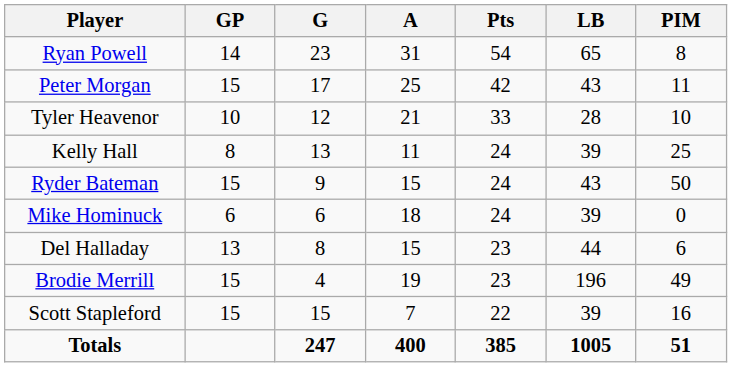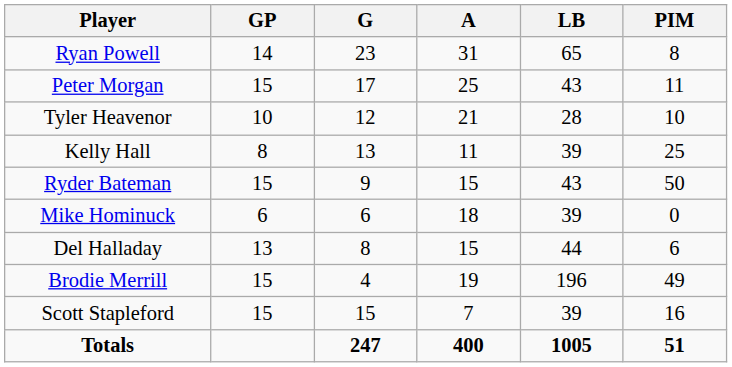- column: Pts | 54 | 42 | 33 | 24 | 24 | 24 | 23 | 23 | 22 | 385
